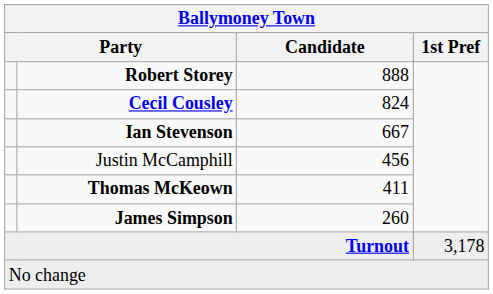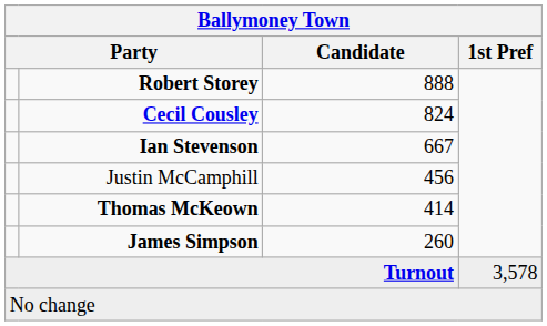Thomas McKeown | Candidate: 411 -> 414
Turnout | 1st Pref: 3,178 -> 3,578
